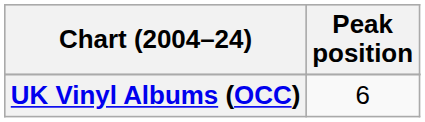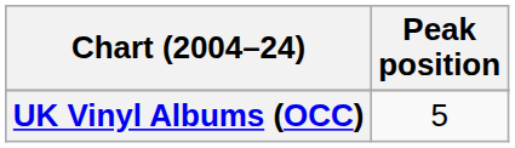UK Vinyl Albums (OCC) | Peak position: 6 -> 5
